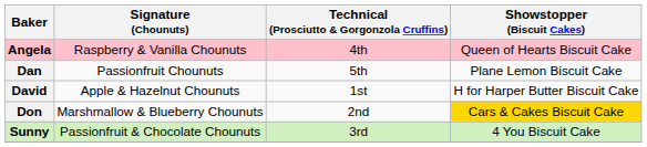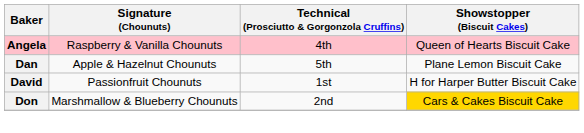Dan | Signature (Chounuts): Passionfruit Chounuts -> Apple & Hazelnut Chounuts
David | Signature (Chounuts): Apple & Hazelnut Chounuts -> Passionfruit Chounuts
- row: Sunny | Passionfruit & Chocolate Chounuts | 3rd | 4 You Biscuit Cake
